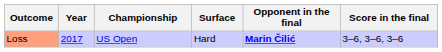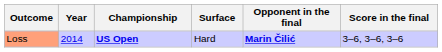Loss | Year: 2017 -> 2014
Loss | Championship: normal -> bold
